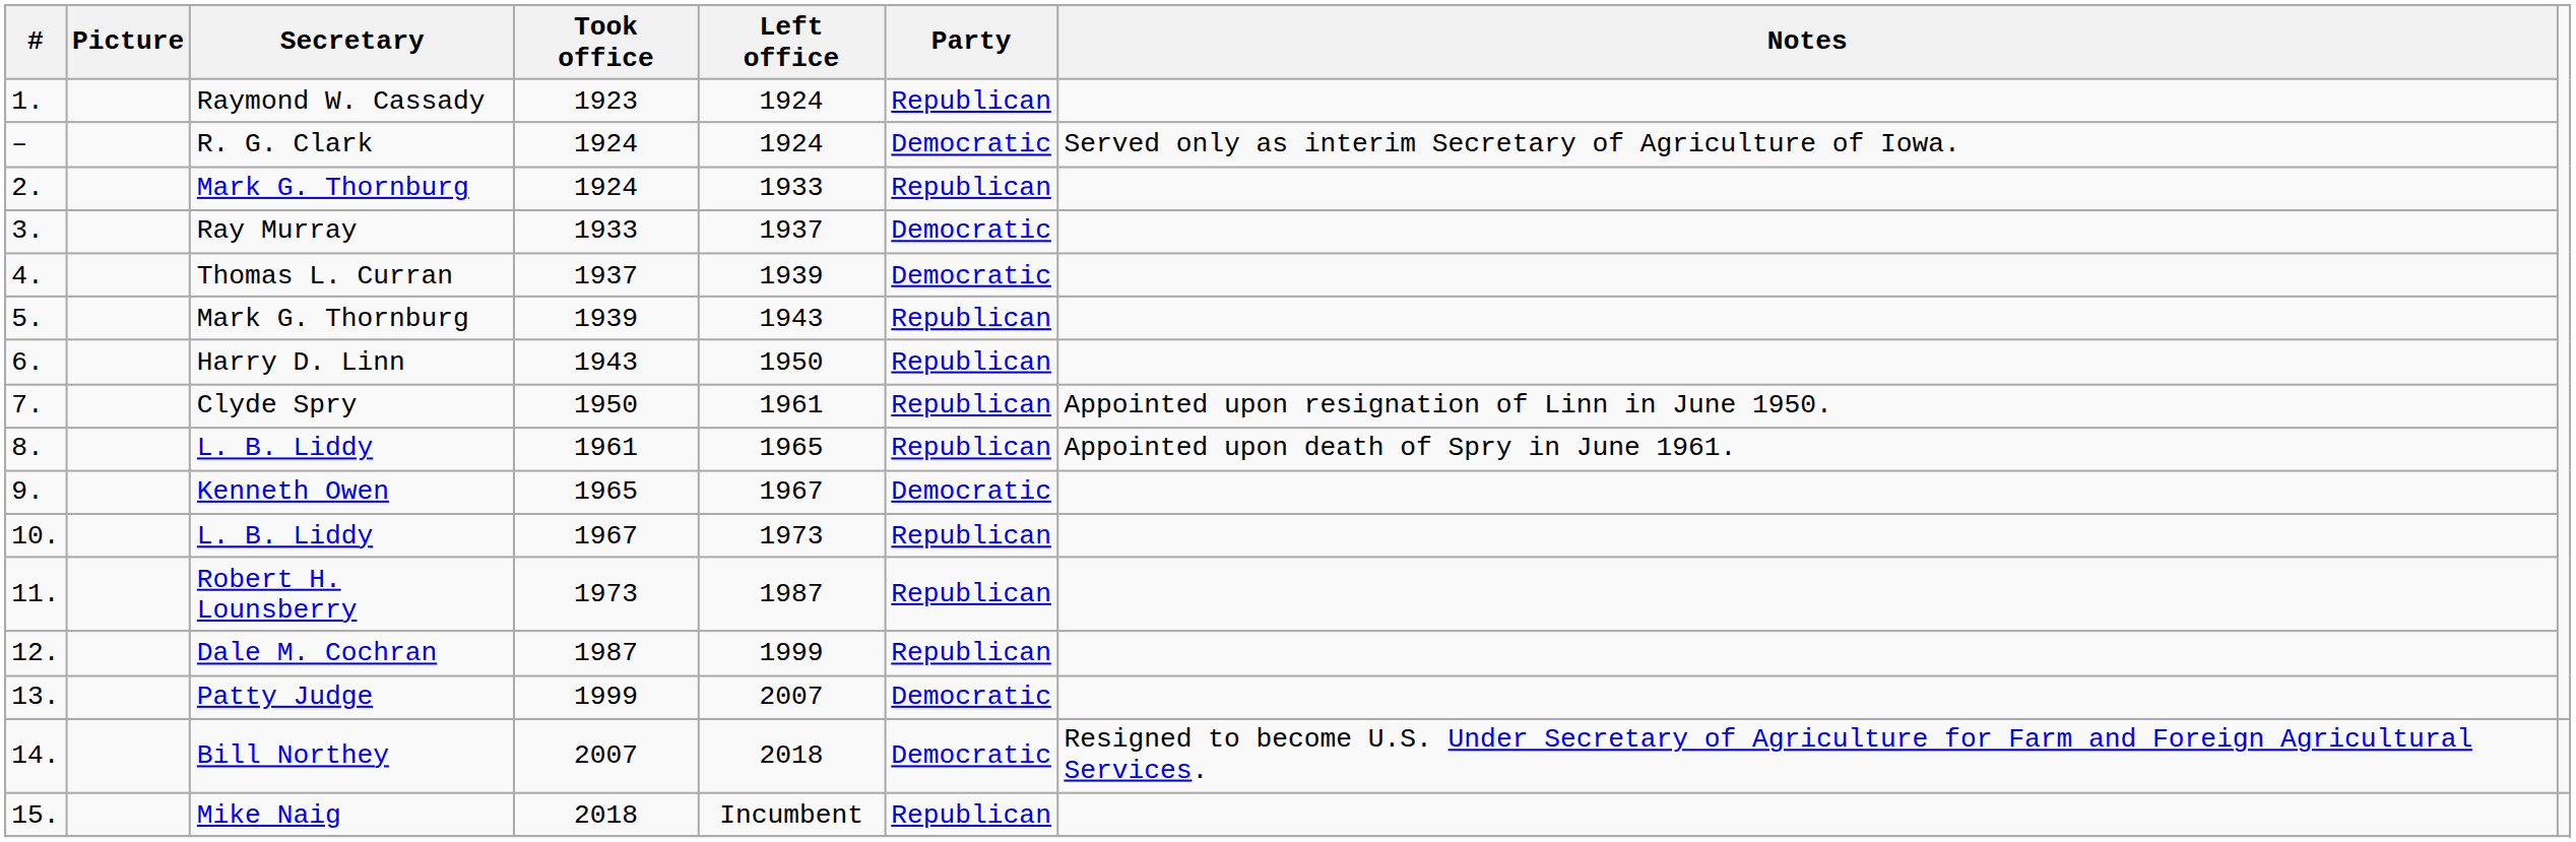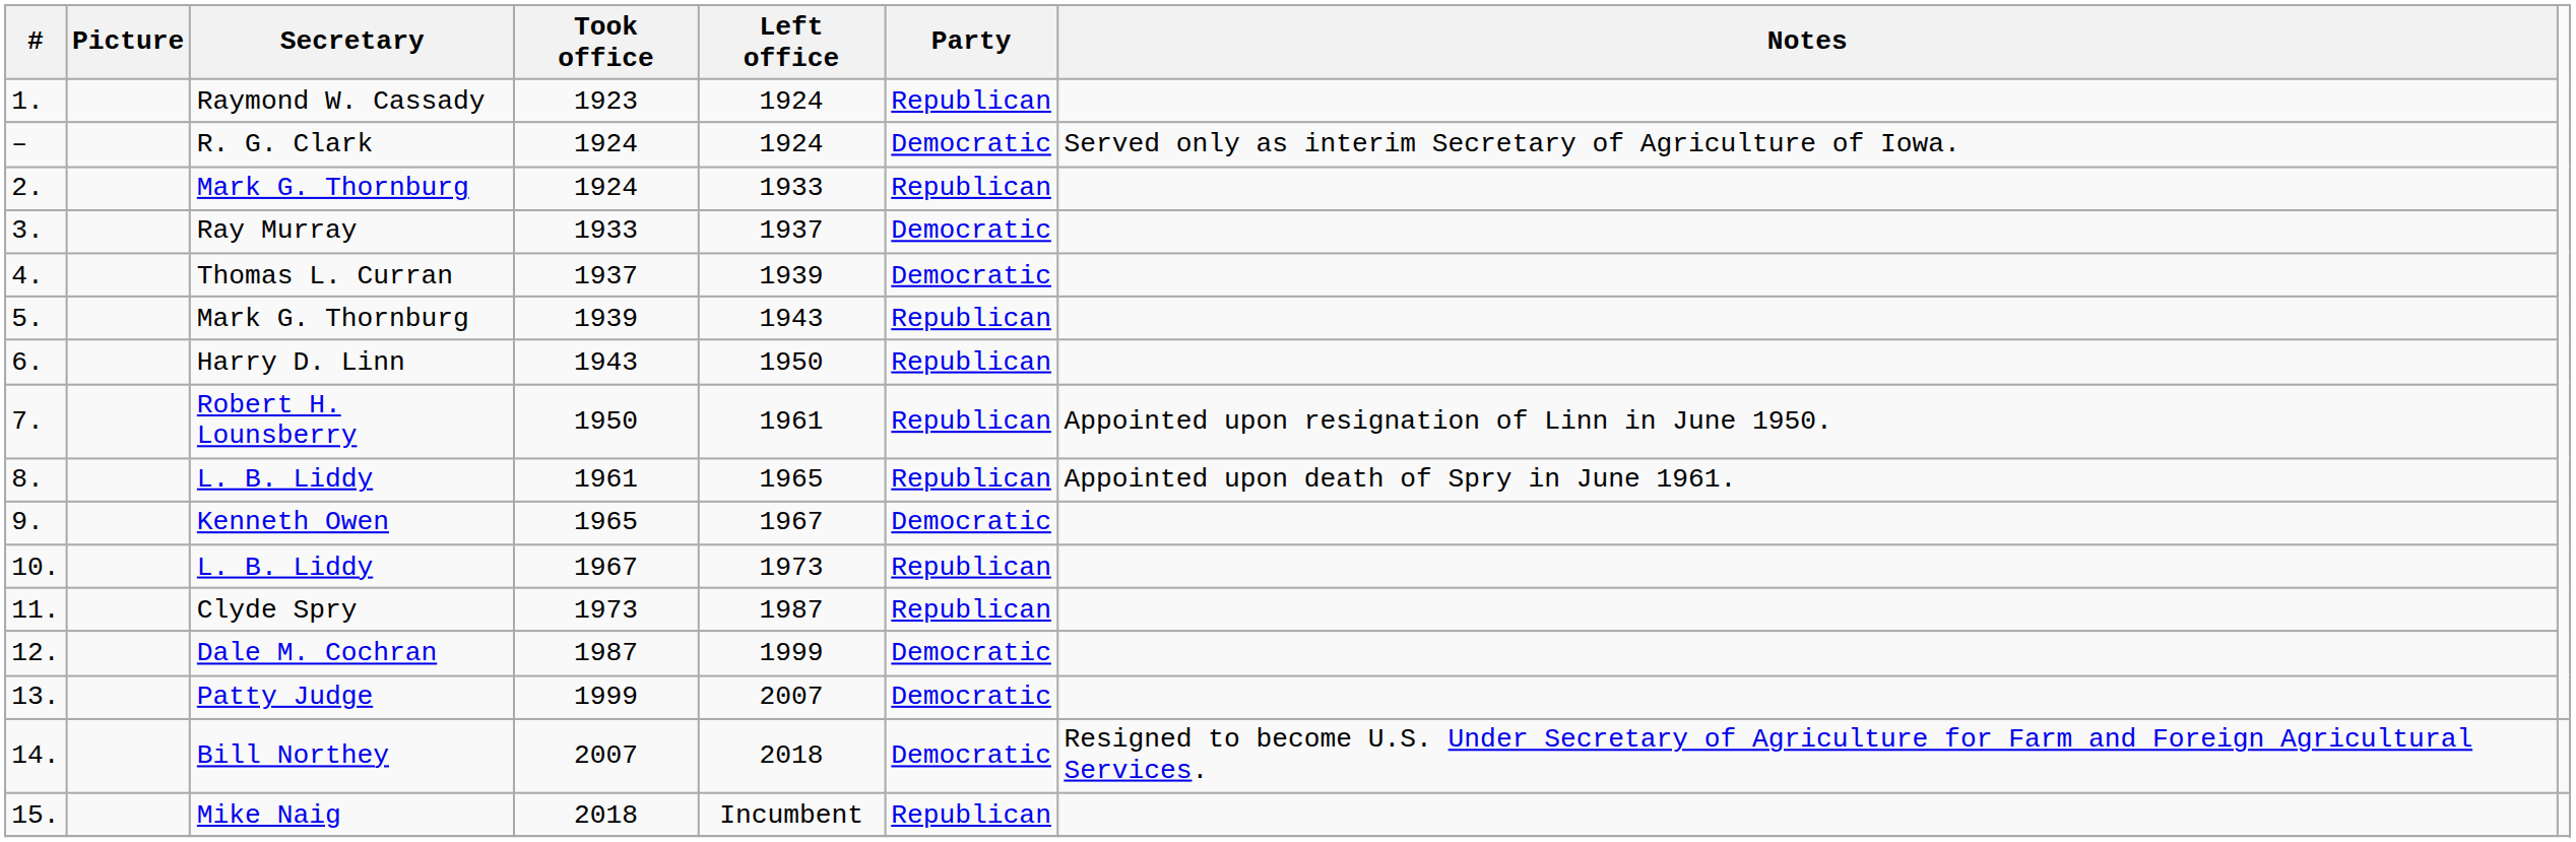7. | Secretary: Clyde Spry -> Robert H. Lounsberry
11. | Secretary: Robert H. Lounsberry -> Clyde Spry
12. | Party: Republican -> Democratic
